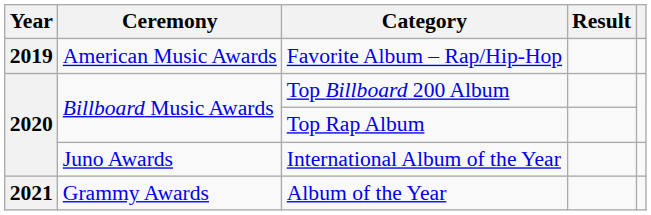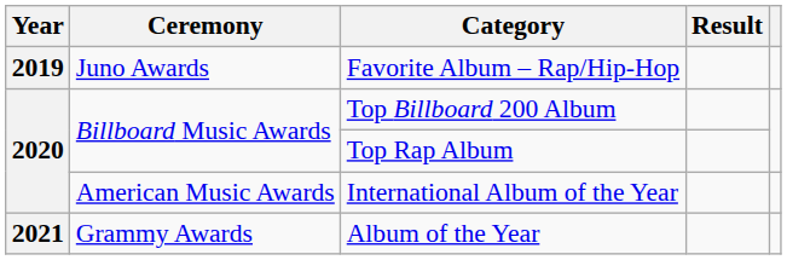Favorite Album – Rap/Hip-Hop | Ceremony: American Music Awards -> Juno Awards
International Album of the Year | Ceremony: Juno Awards -> American Music Awards
